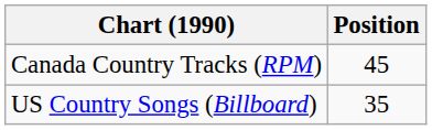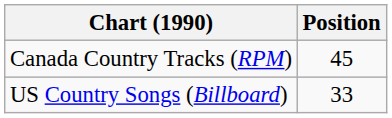US Country Songs (Billboard) | Position: 35 -> 33
